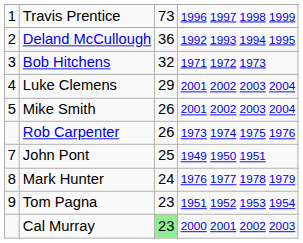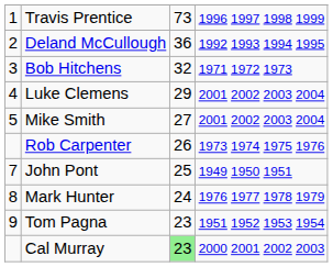Mike Smith | column 3: 26 -> 27
